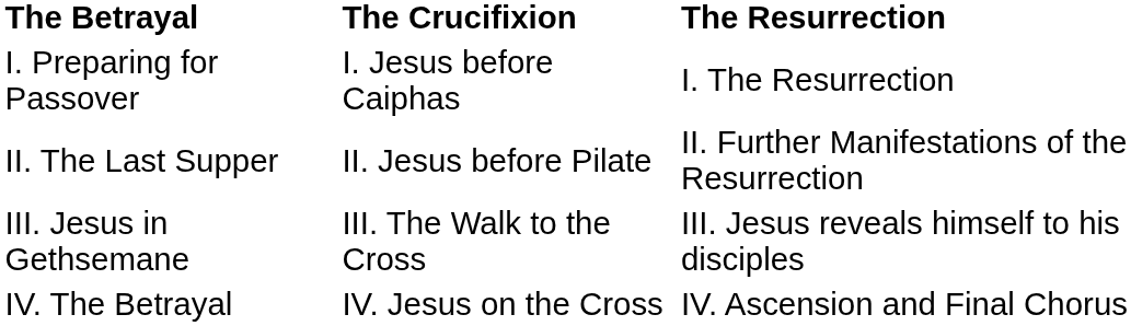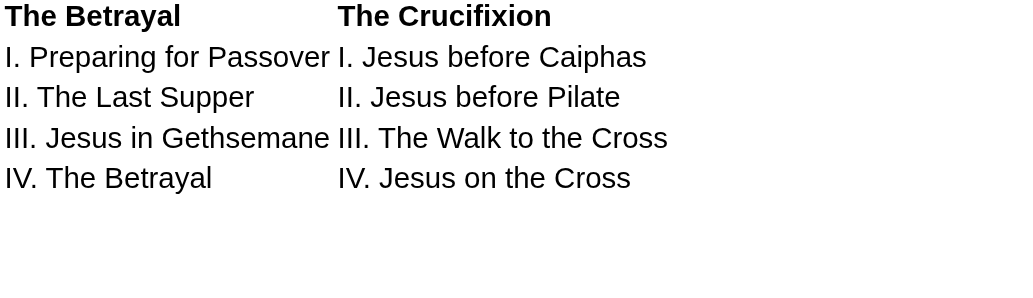- column: The Resurrection | I. The Resurrection | II. Further Manifestations of the Resurrection | III. Jesus reveals himself to his disciples | IV. Ascension and Final Chorus
